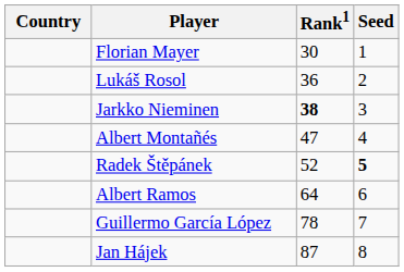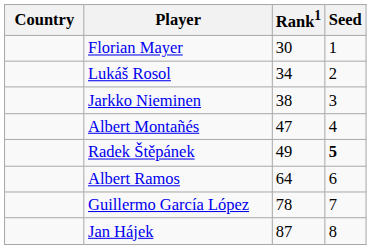Lukáš Rosol | Rank1: 36 -> 34
Jarkko Nieminen | Rank1: bold -> normal
Radek Štěpánek | Rank1: 52 -> 49
